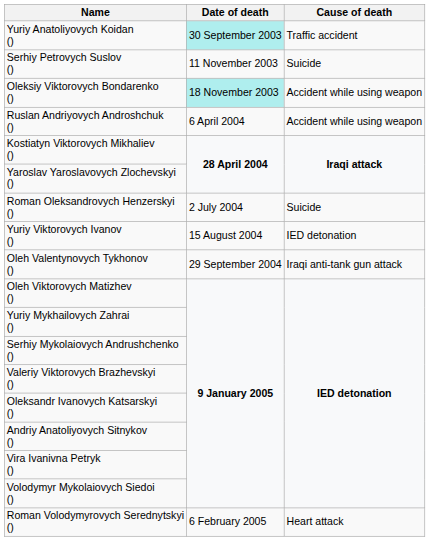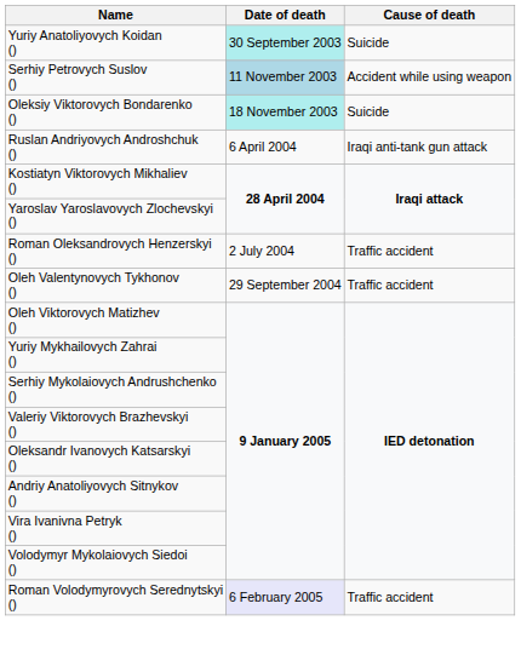Yuriy Anatoliyovych Koidan () | Cause of death: Traffic accident -> Suicide
Serhiy Petrovych Suslov () | Date of death: no background -> lightblue background
Serhiy Petrovych Suslov () | Cause of death: Suicide -> Accident while using weapon
Oleksiy Viktorovych Bondarenko () | Cause of death: Accident while using weapon -> Suicide
Ruslan Andriyovych Androshchuk () | Cause of death: Accident while using weapon -> Iraqi anti-tank gun attack
Roman Oleksandrovych Henzerskyi () | Cause of death: Suicide -> Traffic accident
- row: Yuriy Viktorovych Ivanov () | 15 August 2004 | IED detonation
Oleh Valentynovych Tykhonov () | Cause of death: Iraqi anti-tank gun attack -> Traffic accident
Roman Volodymyrovych Serednytskyi () | Date of death: no background -> lavender background
Roman Volodymyrovych Serednytskyi () | Cause of death: Heart attack -> Traffic accident
